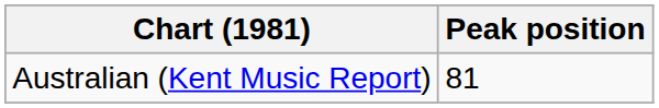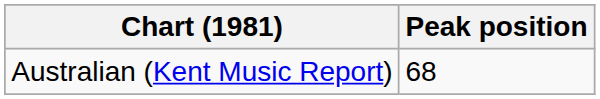Australian (Kent Music Report) | Peak position: 81 -> 68
